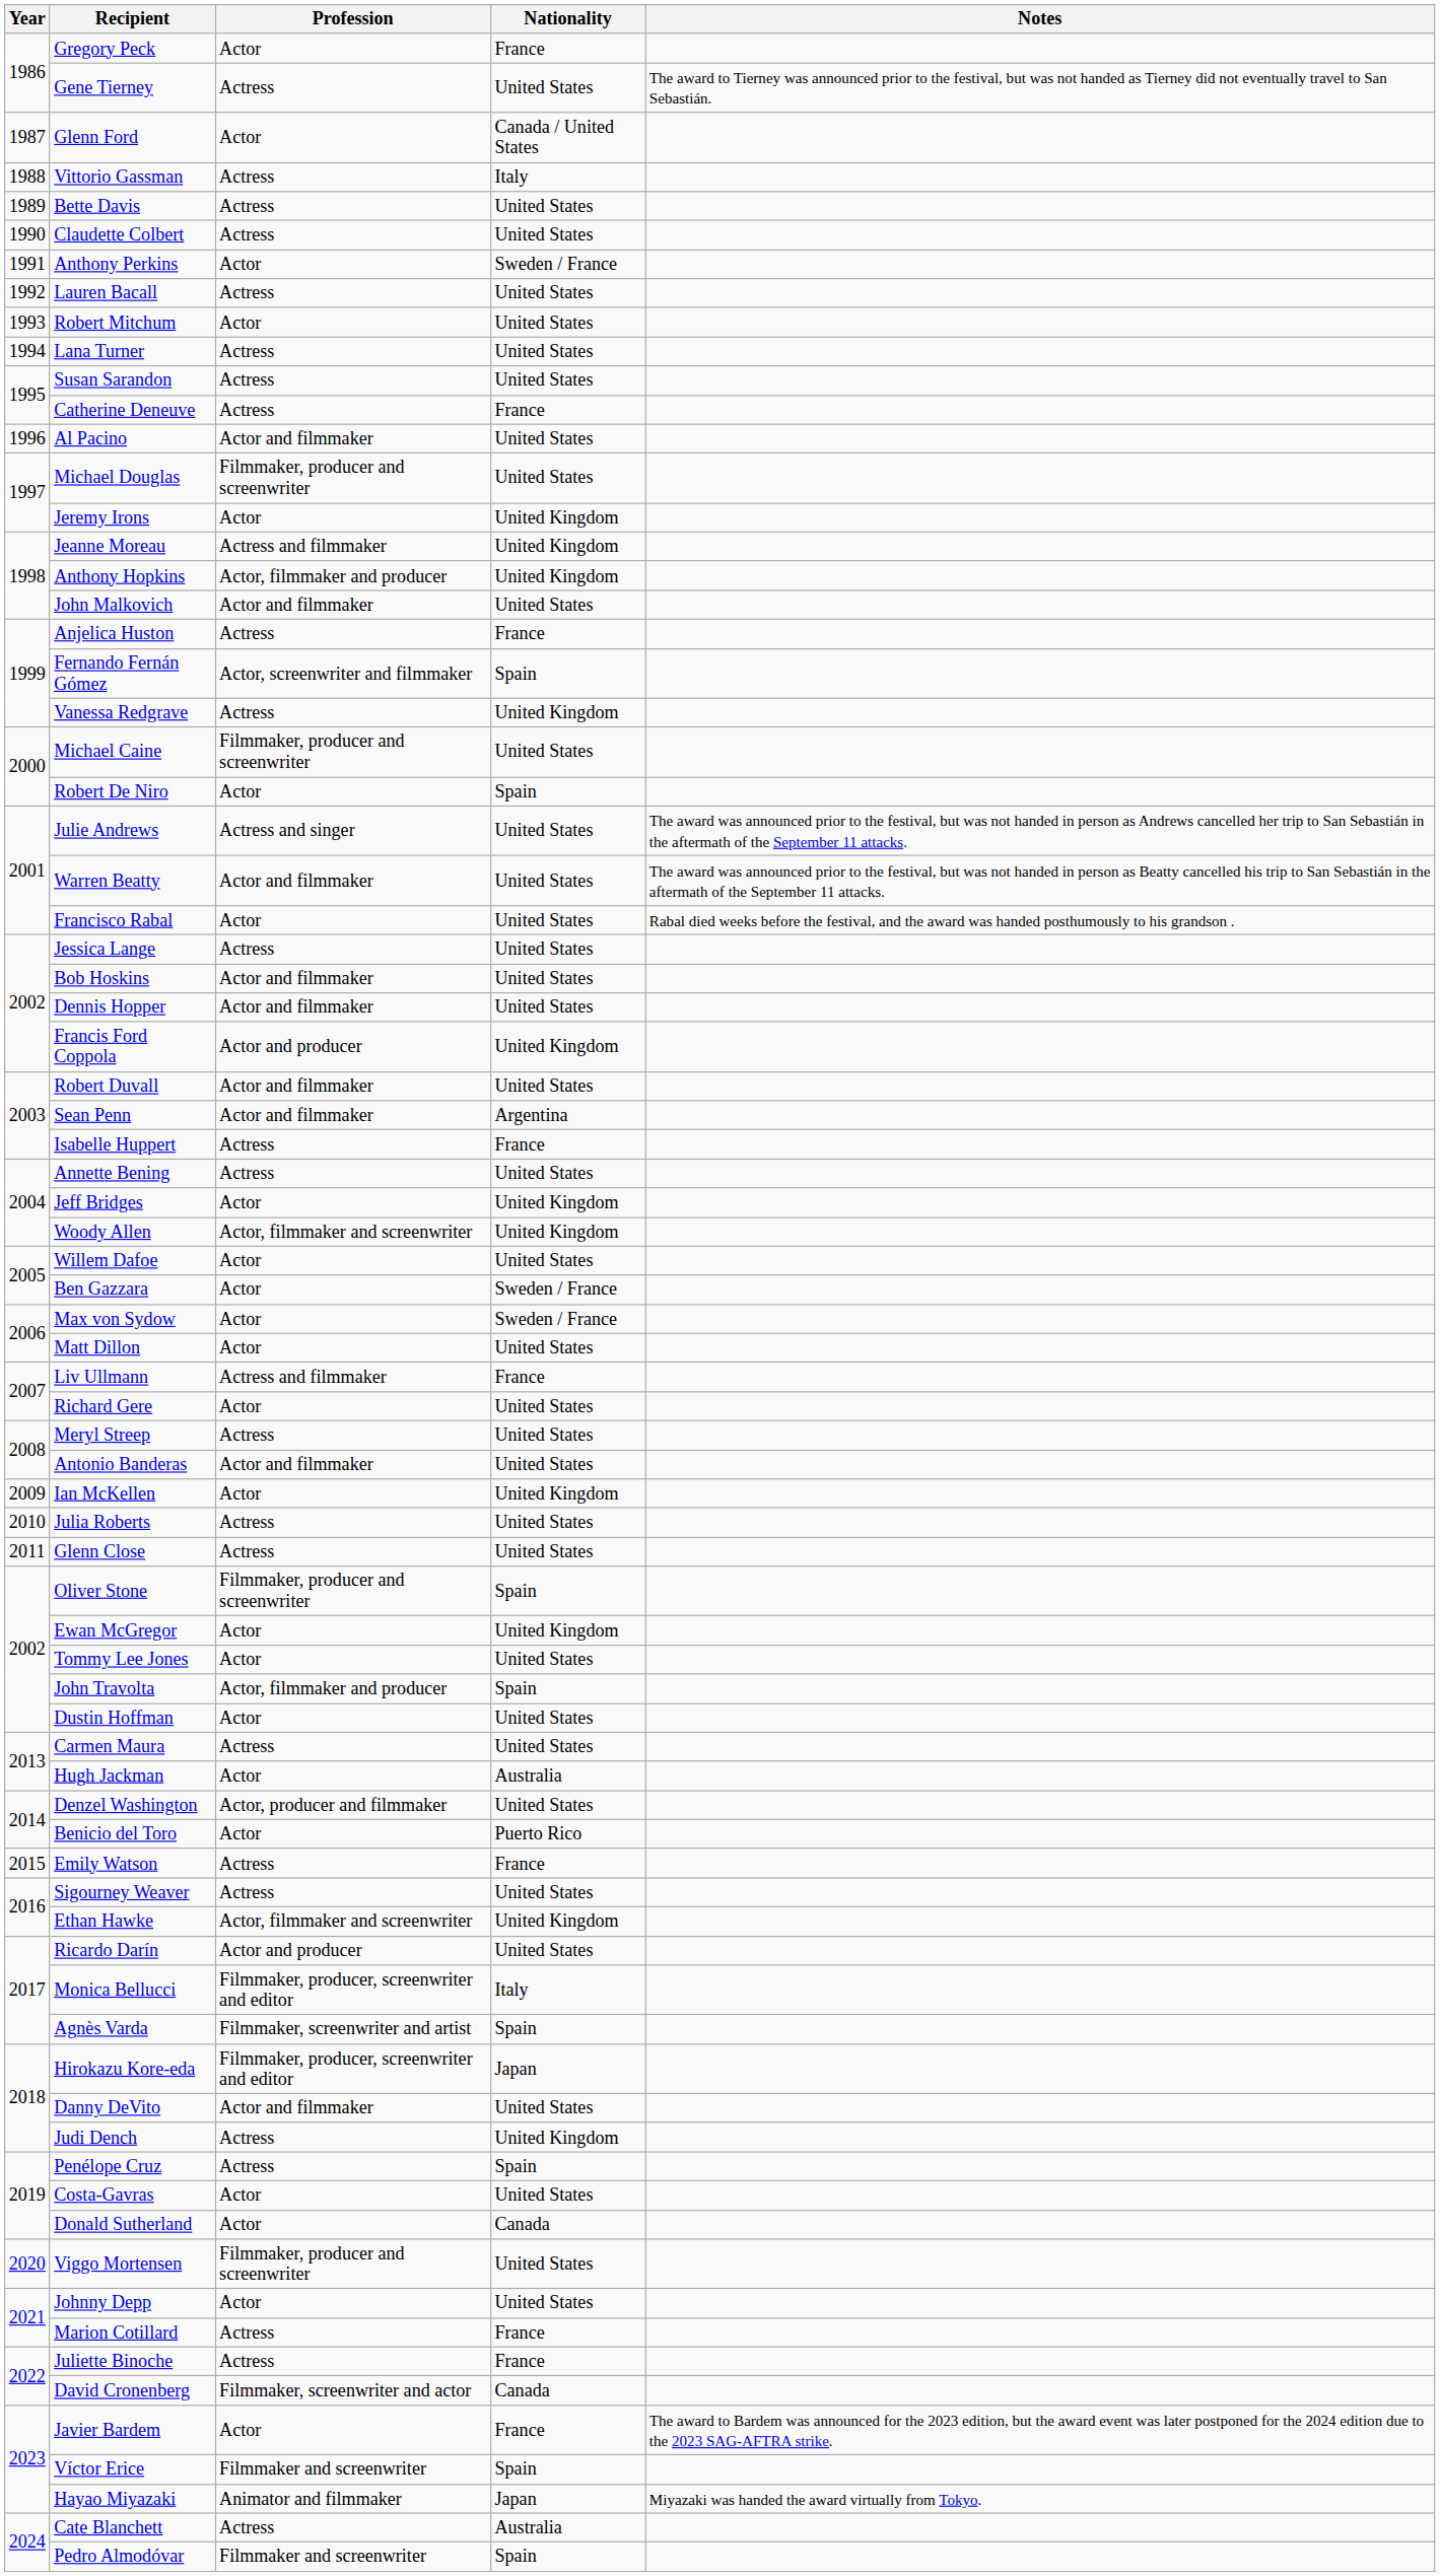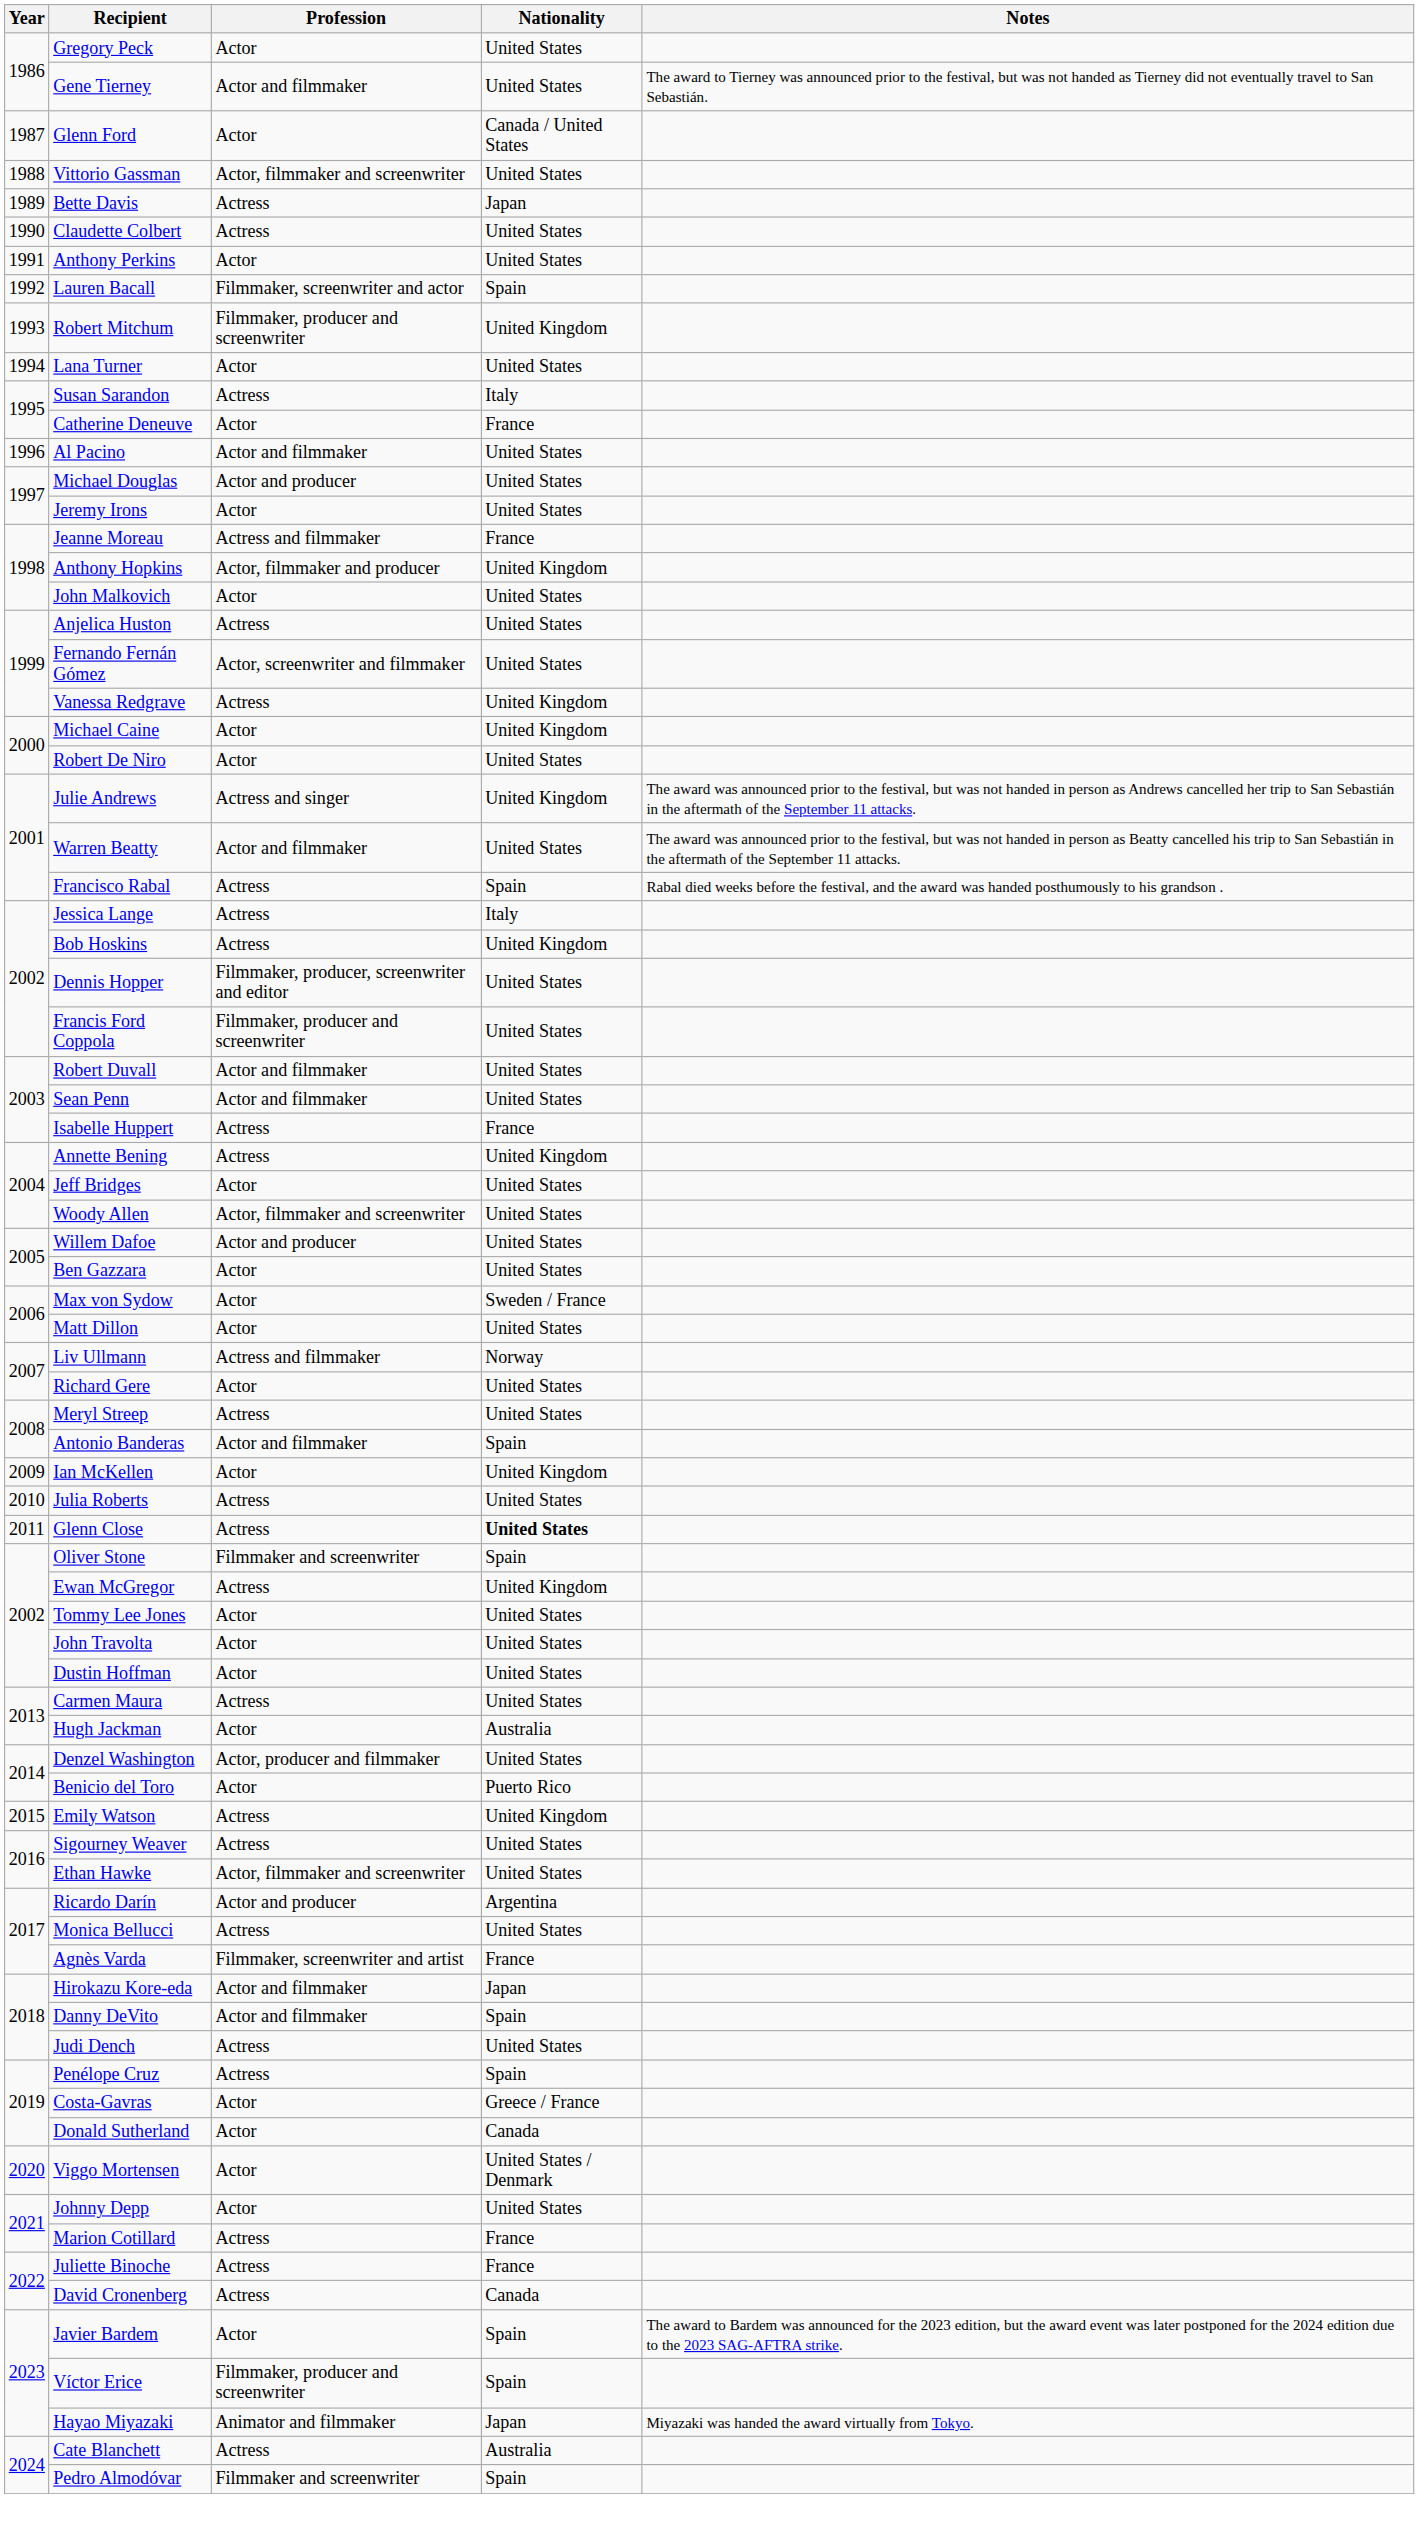Gregory Peck | Nationality: France -> United States
Gene Tierney | Profession: Actress -> Actor and filmmaker
Vittorio Gassman | Profession: Actress -> Actor, filmmaker and screenwriter
Vittorio Gassman | Nationality: Italy -> United States
Bette Davis | Nationality: United States -> Japan
Anthony Perkins | Nationality: Sweden / France -> United States
Lauren Bacall | Profession: Actress -> Filmmaker, screenwriter and actor
Lauren Bacall | Nationality: United States -> Spain
Robert Mitchum | Profession: Actor -> Filmmaker, producer and screenwriter
Robert Mitchum | Nationality: United States -> United Kingdom
Lana Turner | Profession: Actress -> Actor
Susan Sarandon | Nationality: United States -> Italy
Catherine Deneuve | Profession: Actress -> Actor
Michael Douglas | Profession: Filmmaker, producer and screenwriter -> Actor and producer
Jeremy Irons | Nationality: United Kingdom -> United States
Jeanne Moreau | Nationality: United Kingdom -> France
John Malkovich | Profession: Actor and filmmaker -> Actor
Anjelica Huston | Nationality: France -> United States
Fernando Fernán Gómez | Nationality: Spain -> United States
Michael Caine | Profession: Filmmaker, producer and screenwriter -> Actor
Michael Caine | Nationality: United States -> United Kingdom
Robert De Niro | Nationality: Spain -> United States
Julie Andrews | Nationality: United States -> United Kingdom
Francisco Rabal | Profession: Actor -> Actress
Francisco Rabal | Nationality: United States -> Spain
Jessica Lange | Nationality: United States -> Italy
Bob Hoskins | Profession: Actor and filmmaker -> Actress
Bob Hoskins | Nationality: United States -> United Kingdom
Dennis Hopper | Profession: Actor and filmmaker -> Filmmaker, producer, screenwriter and editor
Francis Ford Coppola | Profession: Actor and producer -> Filmmaker, producer and screenwriter
Francis Ford Coppola | Nationality: United Kingdom -> United States
Sean Penn | Nationality: Argentina -> United States
Annette Bening | Nationality: United States -> United Kingdom
Jeff Bridges | Nationality: United Kingdom -> United States
Woody Allen | Nationality: United Kingdom -> United States
Willem Dafoe | Profession: Actor -> Actor and producer
Ben Gazzara | Nationality: Sweden / France -> United States
Liv Ullmann | Nationality: France -> Norway
Antonio Banderas | Nationality: United States -> Spain
Glenn Close | Nationality: normal -> bold
Oliver Stone | Profession: Filmmaker, producer and screenwriter -> Filmmaker and screenwriter
Ewan McGregor | Profession: Actor -> Actress
John Travolta | Profession: Actor, filmmaker and producer -> Actor
John Travolta | Nationality: Spain -> United States
Emily Watson | Nationality: France -> United Kingdom
Ethan Hawke | Nationality: United Kingdom -> United States
Ricardo Darín | Nationality: United States -> Argentina
Monica Bellucci | Profession: Filmmaker, producer, screenwriter and editor -> Actress
Monica Bellucci | Nationality: Italy -> United States
Agnès Varda | Nationality: Spain -> France
Hirokazu Kore-eda | Profession: Filmmaker, producer, screenwriter and editor -> Actor and filmmaker
Danny DeVito | Nationality: United States -> Spain
Judi Dench | Nationality: United Kingdom -> United States
Costa-Gavras | Nationality: United States -> Greece / France
Viggo Mortensen | Profession: Filmmaker, producer and screenwriter -> Actor
Viggo Mortensen | Nationality: United States -> United States / Denmark
David Cronenberg | Profession: Filmmaker, screenwriter and actor -> Actress
Javier Bardem | Nationality: France -> Spain
Víctor Erice | Profession: Filmmaker and screenwriter -> Filmmaker, producer and screenwriter
